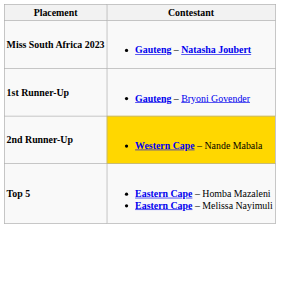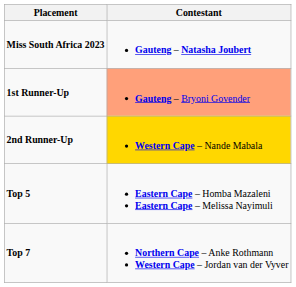1st Runner-Up | Contestant: no background -> lightsalmon background
+ row: Top 7 | Northern Cape – Anke Rothmann Western Cape – Jordan van der Vyver
